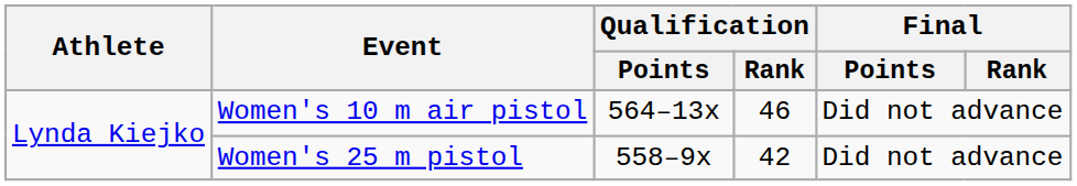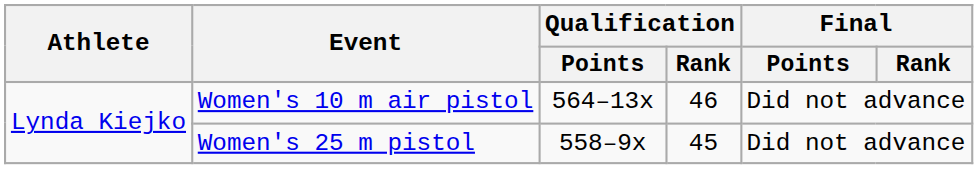Women's 25 m pistol | Qualification / Rank: 42 -> 45
